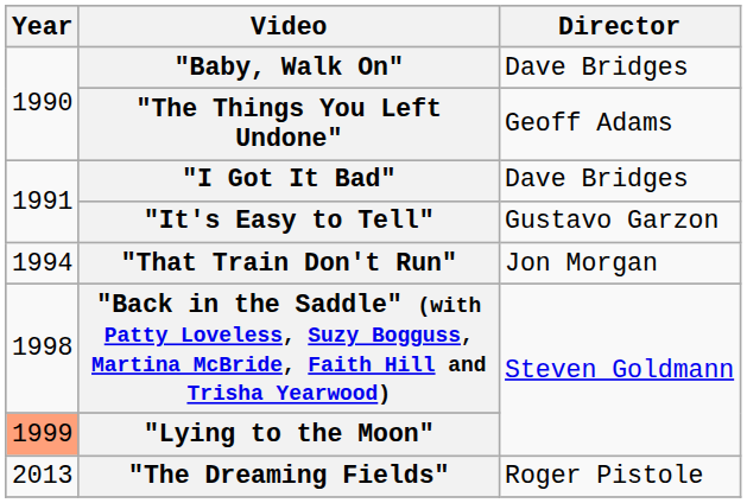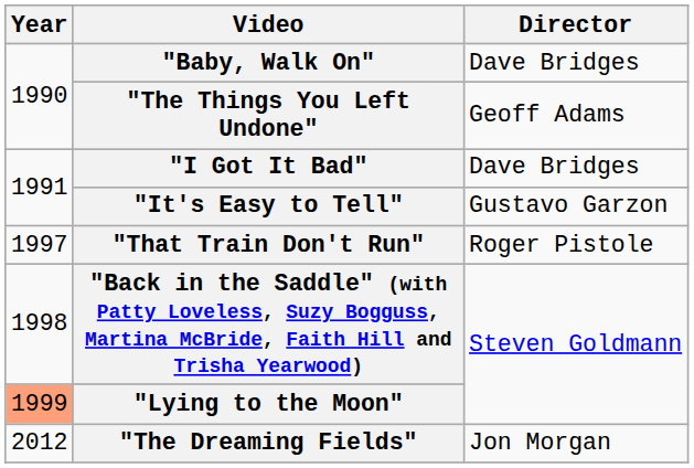"That Train Don't Run" | Year: 1994 -> 1997
"That Train Don't Run" | Director: Jon Morgan -> Roger Pistole
"The Dreaming Fields" | Year: 2013 -> 2012
"The Dreaming Fields" | Director: Roger Pistole -> Jon Morgan
